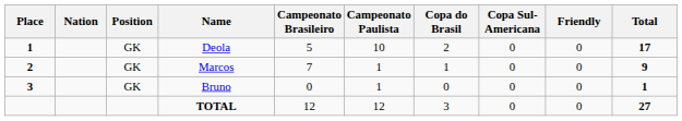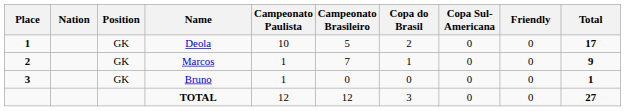columns swapped: Campeonato Brasileiro <-> Campeonato Paulista
